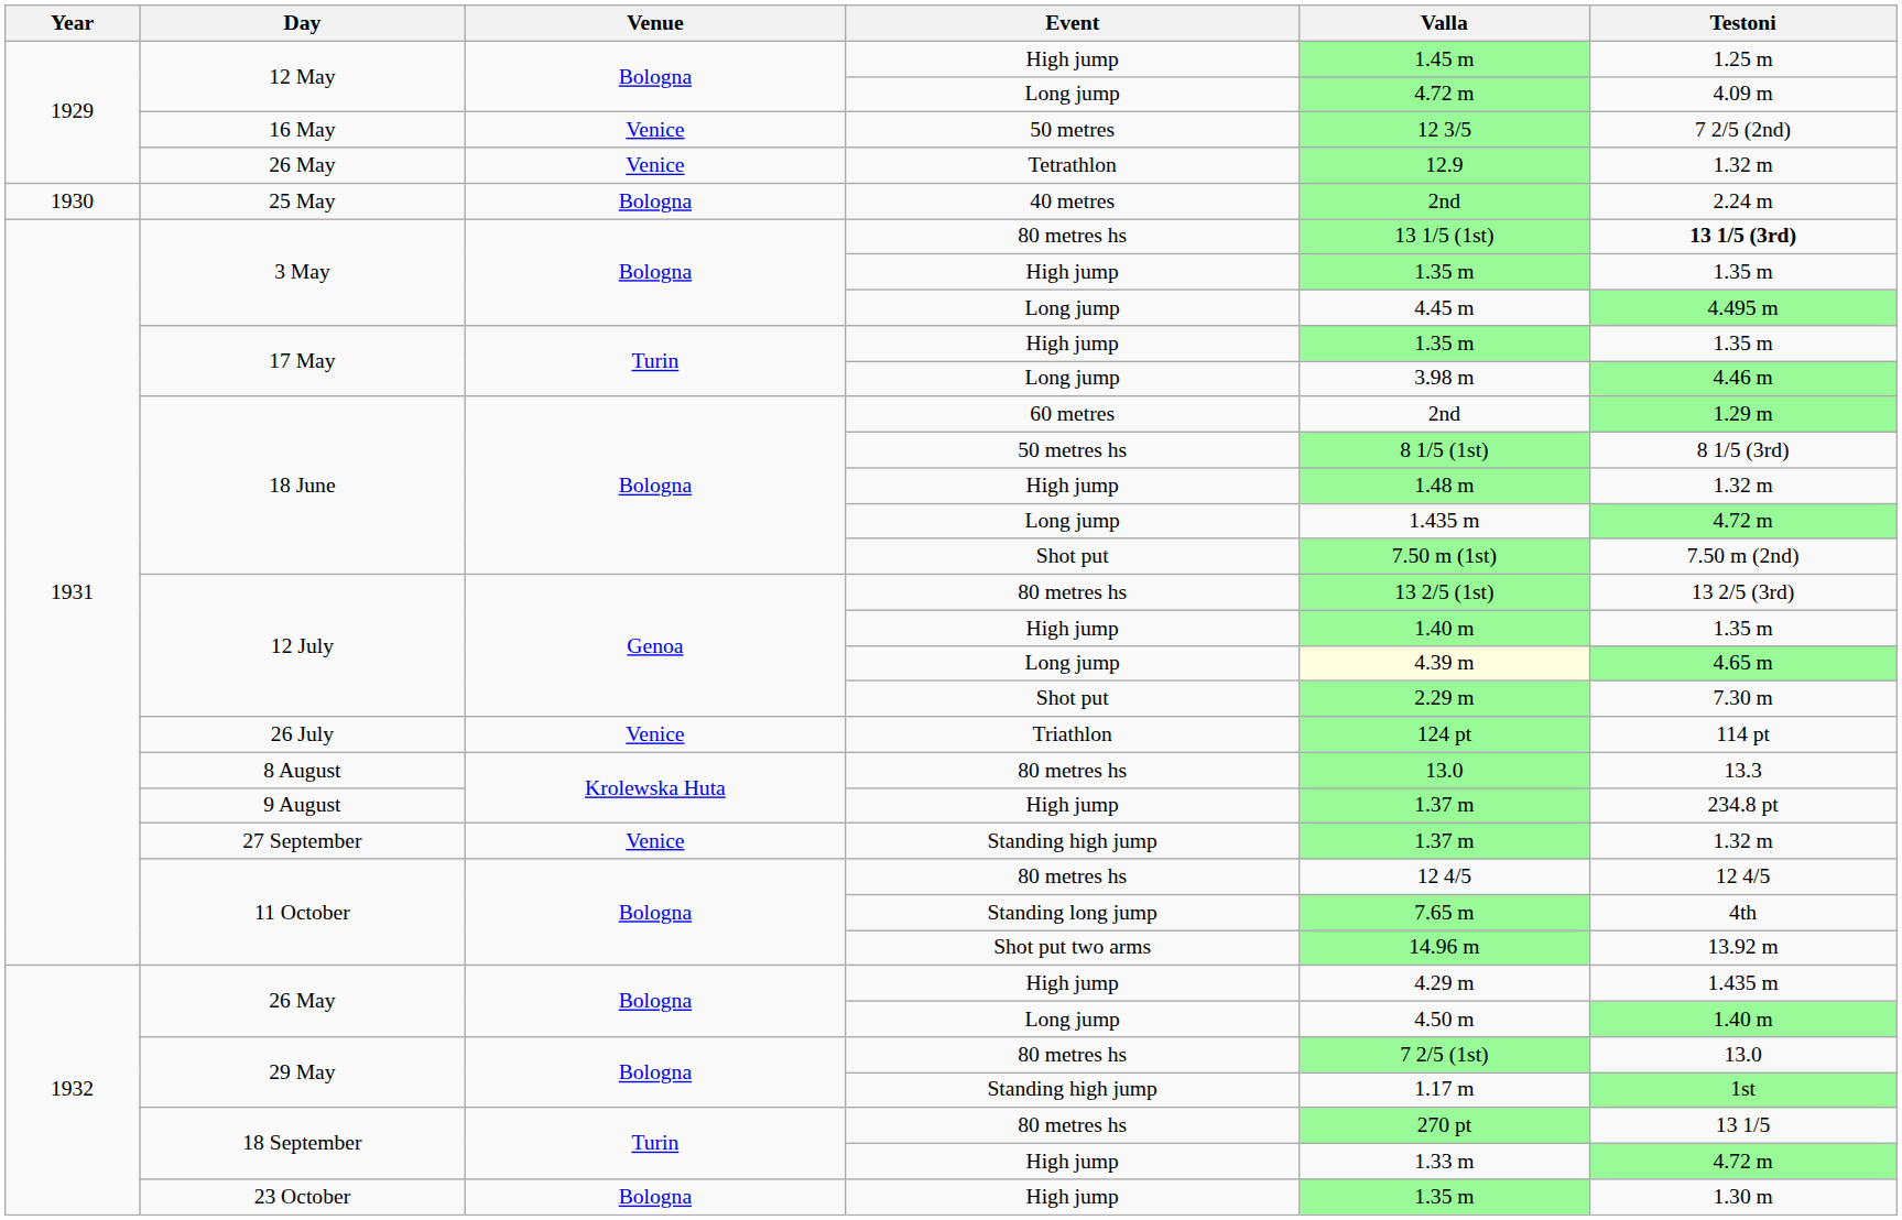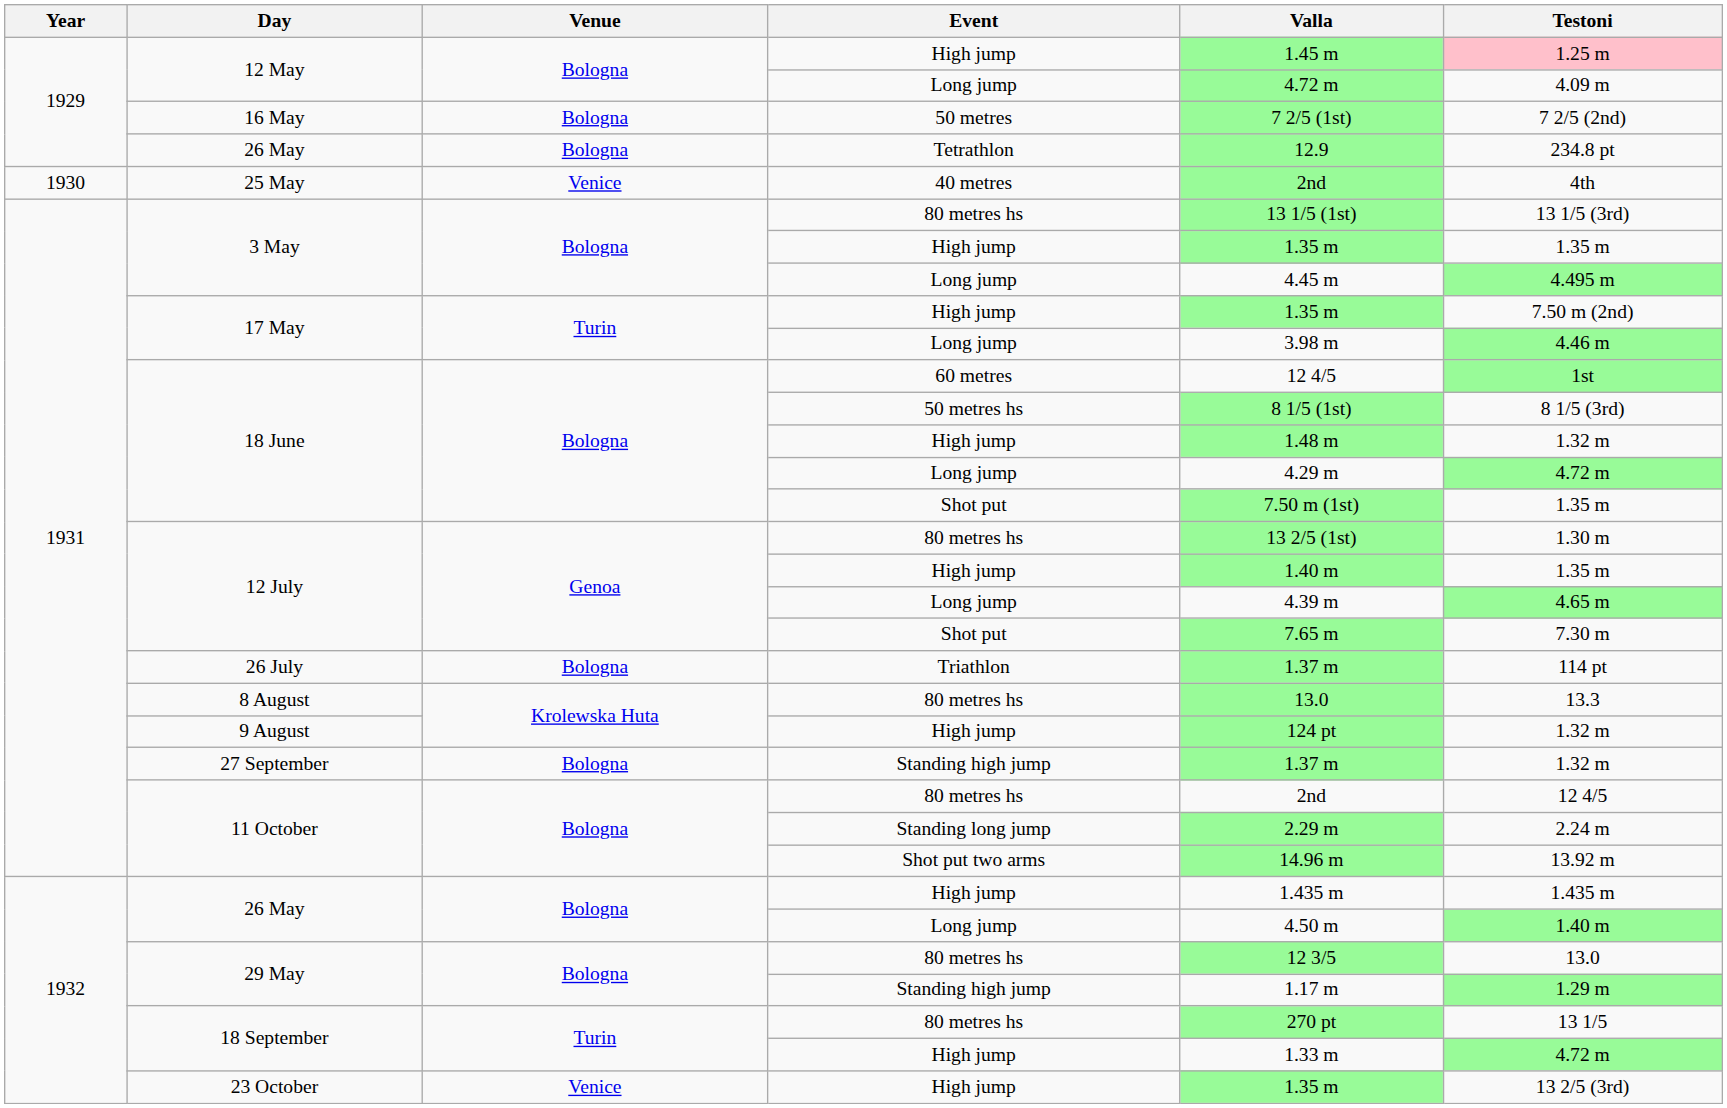12 May / High jump | Testoni: no background -> pink background
16 May | Venue: Venice -> Bologna
16 May | Valla: 12 3/5 -> 7 2/5 (1st)
26 May / Tetrathlon | Venue: Venice -> Bologna
26 May / Tetrathlon | Testoni: 1.32 m -> 234.8 pt
25 May | Venue: Bologna -> Venice
25 May | Testoni: 2.24 m -> 4th
3 May / 80 metres hs | Testoni: bold -> normal
17 May / High jump | Testoni: 1.35 m -> 7.50 m (2nd)
18 June / 60 metres | Valla: 2nd -> 12 4/5
18 June / 60 metres | Testoni: 1.29 m -> 1st
18 June / Long jump | Valla: 1.435 m -> 4.29 m
18 June / Shot put | Testoni: 7.50 m (2nd) -> 1.35 m
12 July / 80 metres hs | Testoni: 13 2/5 (3rd) -> 1.30 m
12 July / Long jump | Valla: lightyellow background -> no background
12 July / Shot put | Valla: 2.29 m -> 7.65 m
26 July | Venue: Venice -> Bologna
26 July | Valla: 124 pt -> 1.37 m
9 August | Valla: 1.37 m -> 124 pt
9 August | Testoni: 234.8 pt -> 1.32 m
27 September | Venue: Venice -> Bologna
11 October / 80 metres hs | Valla: 12 4/5 -> 2nd
11 October / Standing long jump | Valla: 7.65 m -> 2.29 m
11 October / Standing long jump | Testoni: 4th -> 2.24 m
26 May / High jump | Valla: 4.29 m -> 1.435 m
29 May / 80 metres hs | Valla: 7 2/5 (1st) -> 12 3/5
29 May / Standing high jump | Testoni: 1st -> 1.29 m
23 October | Venue: Bologna -> Venice
23 October | Testoni: 1.30 m -> 13 2/5 (3rd)
